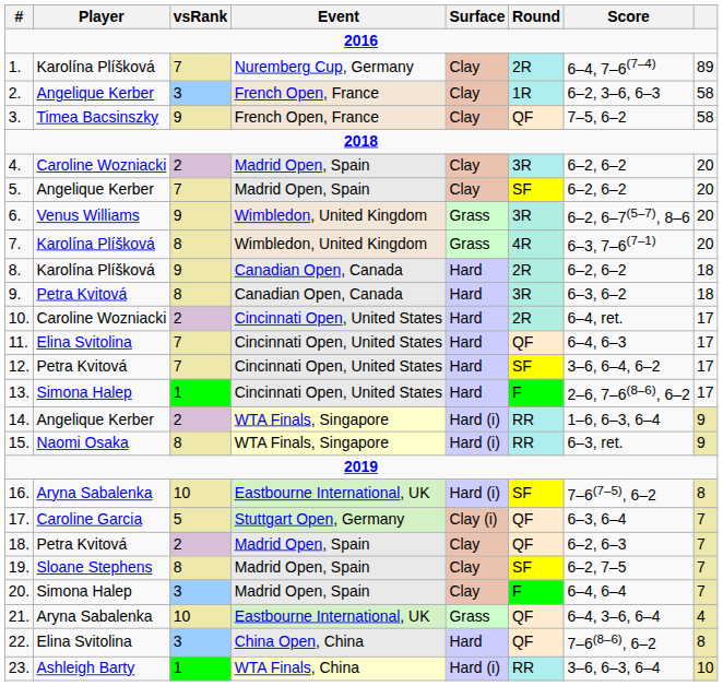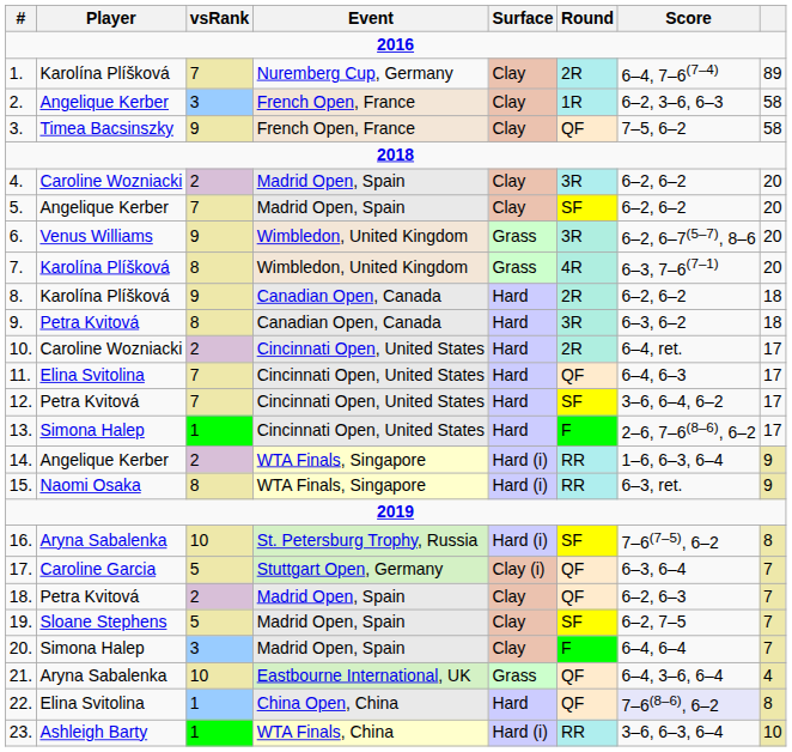16. | Event: Eastbourne International, UK -> St. Petersburg Trophy, Russia
19. | vsRank: 8 -> 5
22. | vsRank: 3 -> 1
22. | Score: no background -> lavender background
